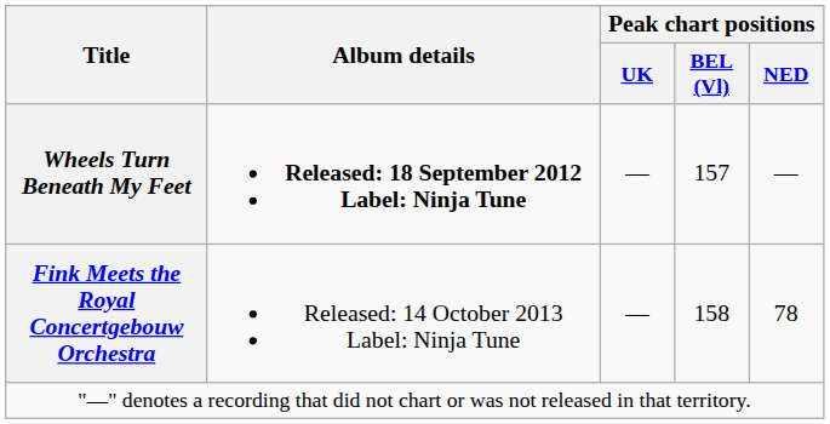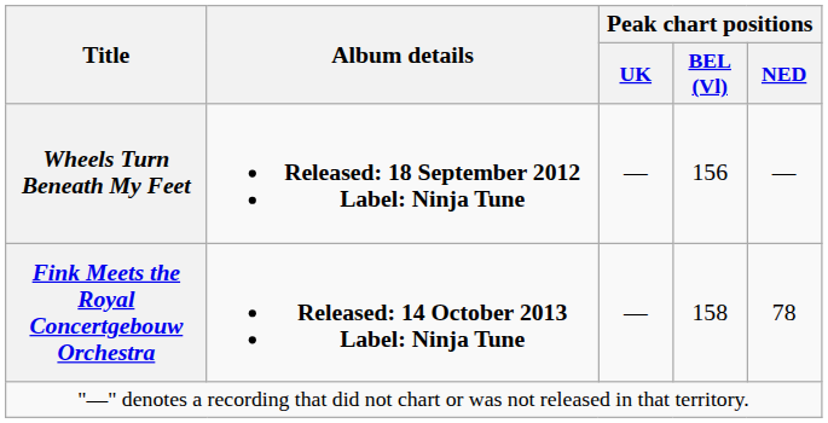Wheels Turn Beneath My Feet | Peak chart positions / BEL (Vl): 157 -> 156
Fink Meets the Royal Concertgebouw Orchestra | Album details: normal -> bold
